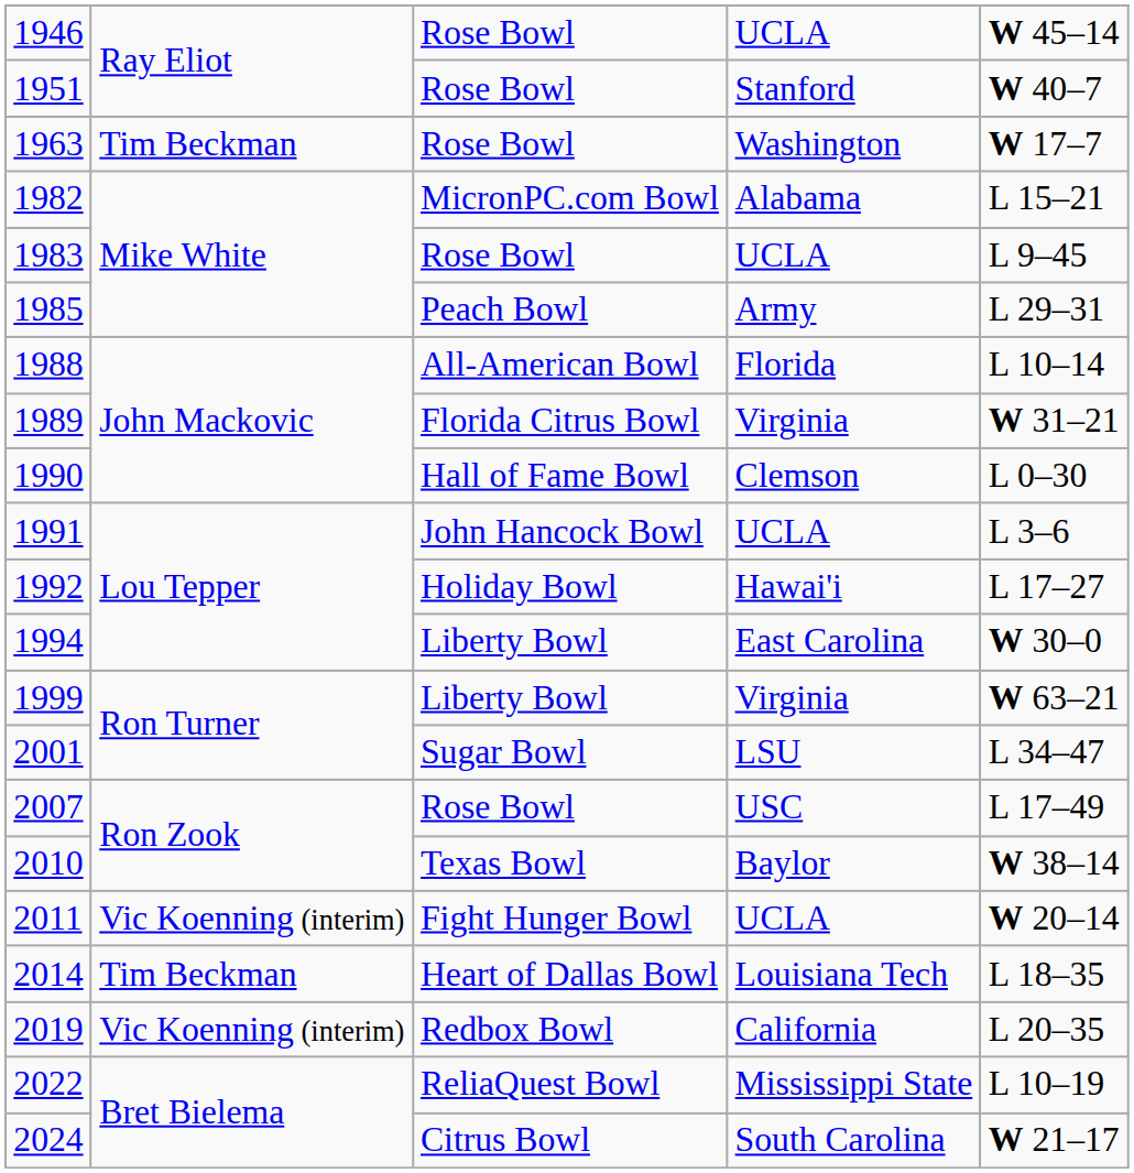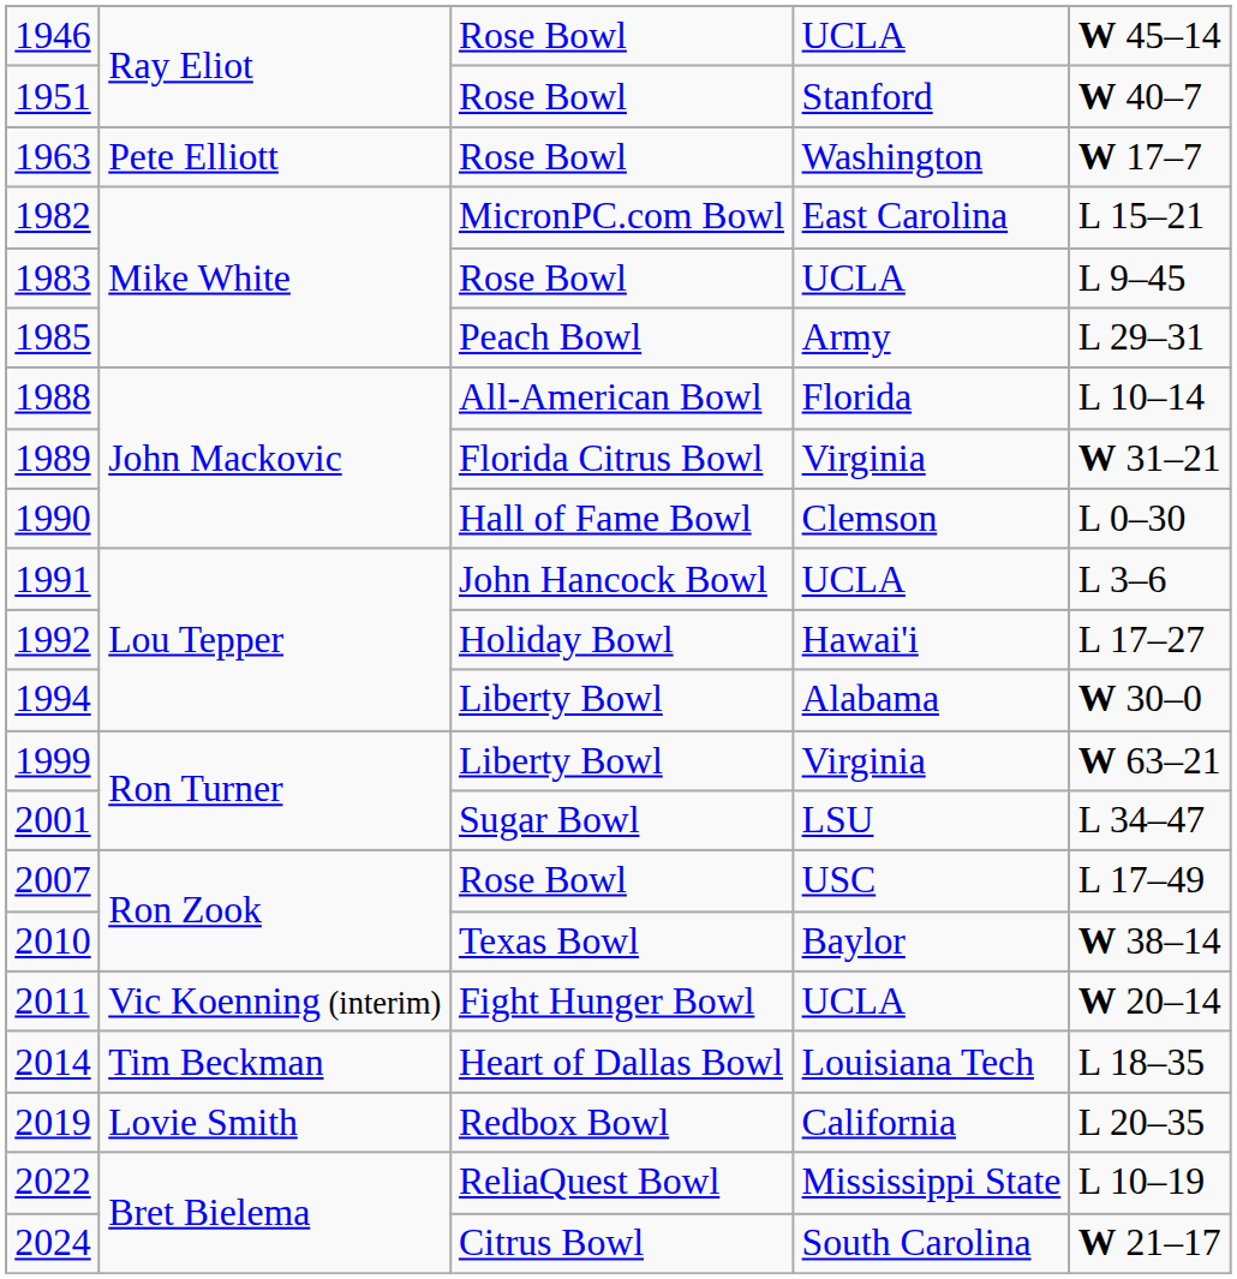1963 | column 2: Tim Beckman -> Pete Elliott
1982 | column 4: Alabama -> East Carolina
1994 | column 4: East Carolina -> Alabama
2019 | column 2: Vic Koenning (interim) -> Lovie Smith
